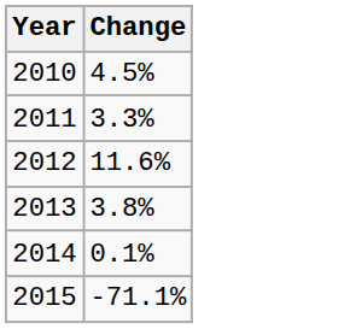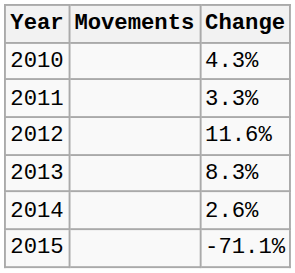+ column: Movements
2010 | Change: 4.5% -> 4.3%
2013 | Change: 3.8% -> 8.3%
2014 | Change: 0.1% -> 2.6%
